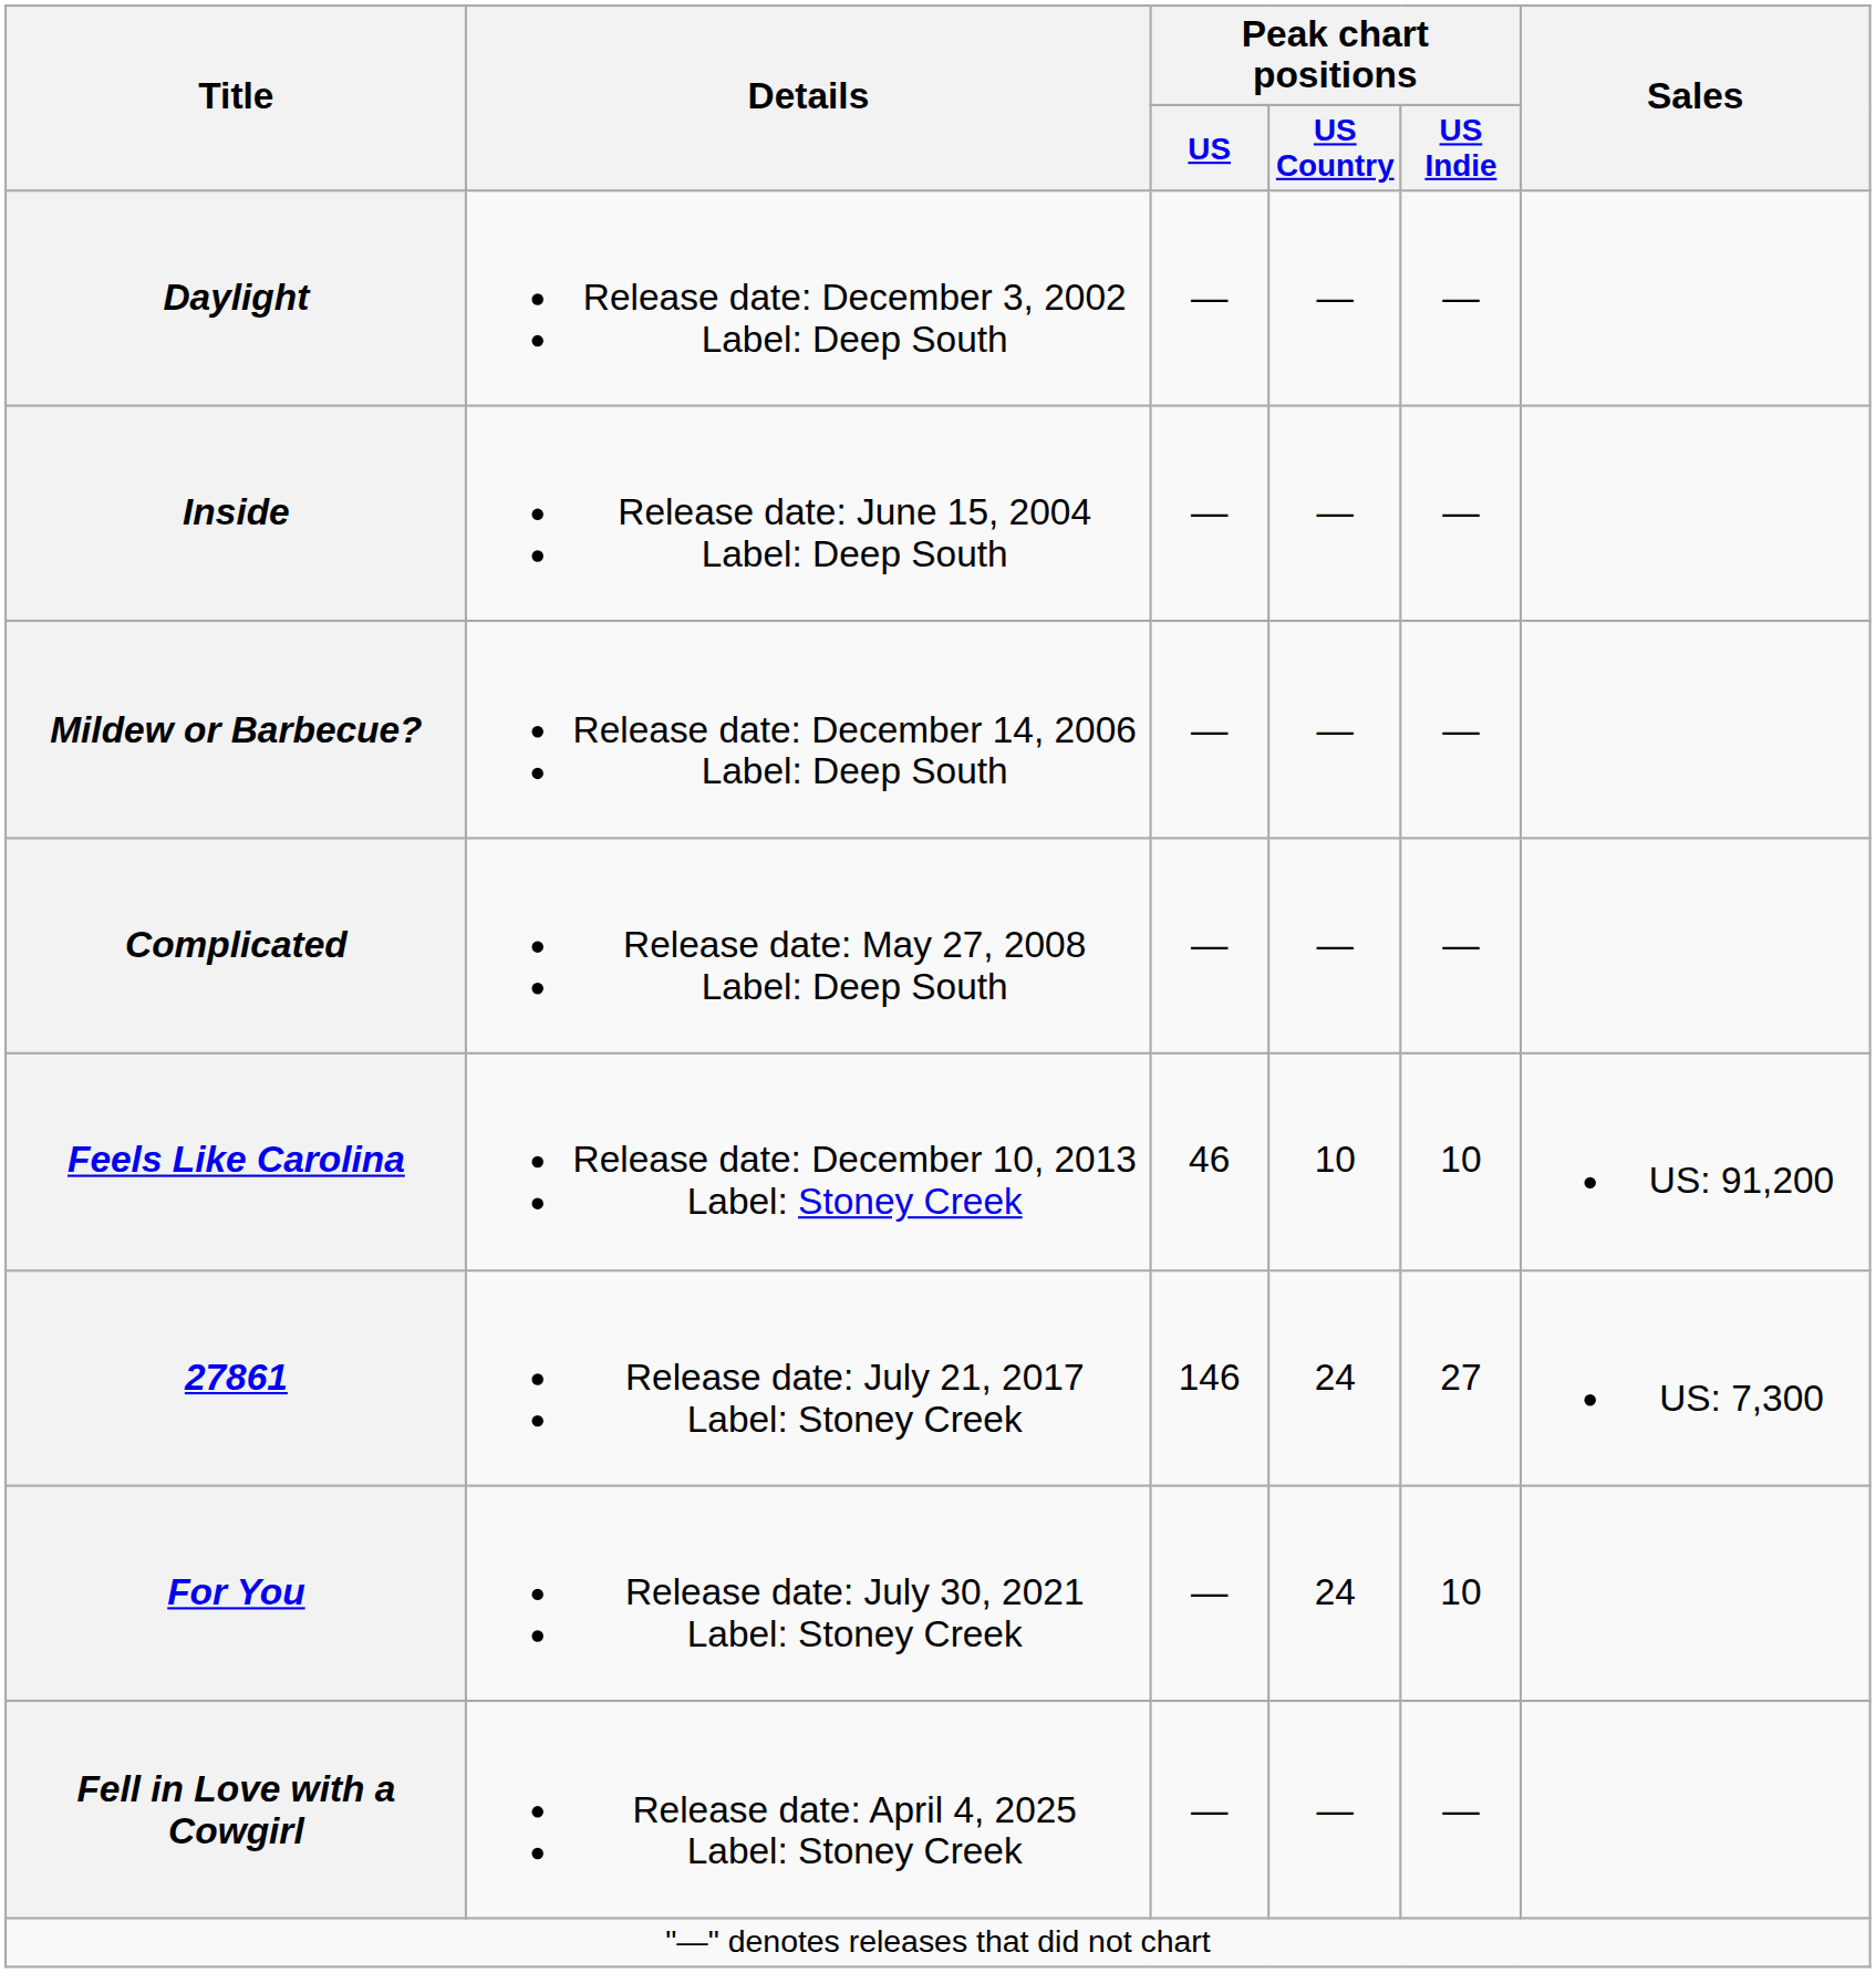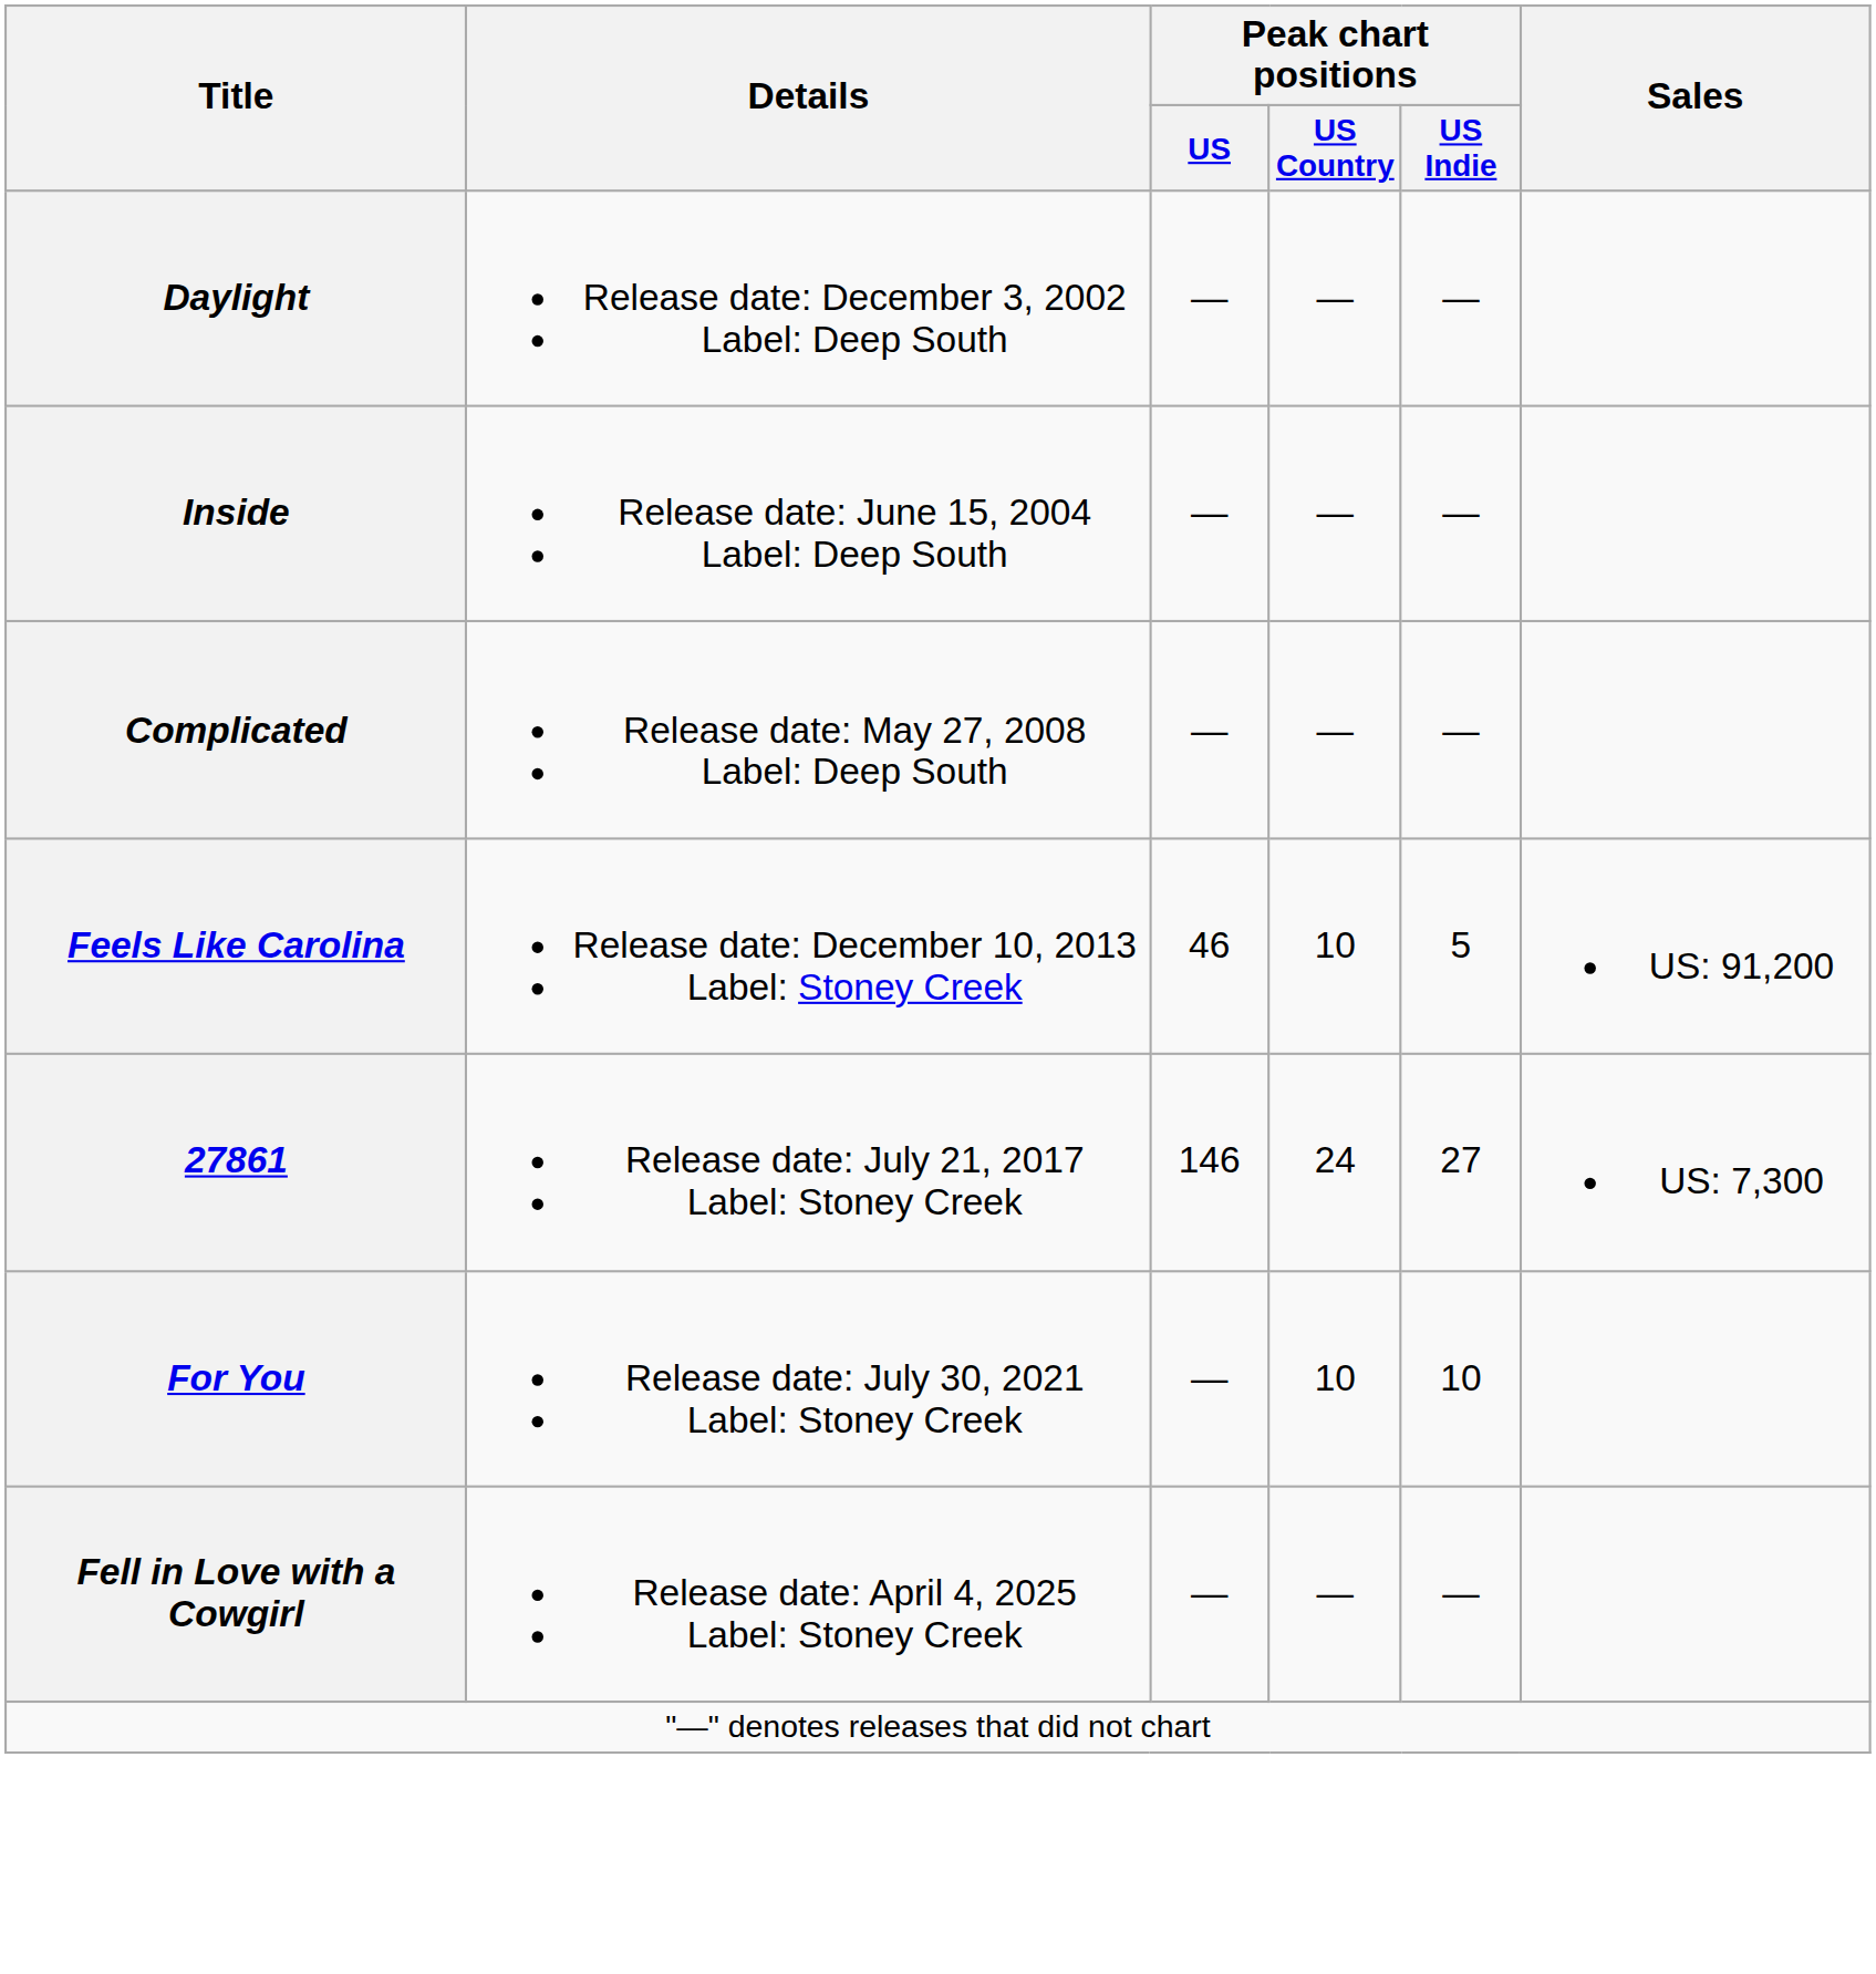- row: Mildew or Barbecue? | Release date: December 14, 2006 Label: Deep South | — | — | —
Feels Like Carolina | Peak chart positions / US Indie: 10 -> 5
For You | Peak chart positions / US Country: 24 -> 10
